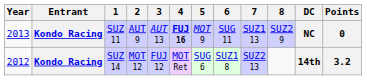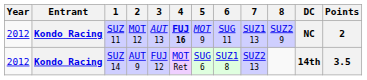SUZ 11 | Year: 2013 -> 2012
SUZ 11 | 2: AUT 9 -> MOT 12
SUZ 11 | Points: 0 -> 2
SUZ 14 | 2: MOT 12 -> AUT 9
SUZ 14 | Points: 3.2 -> 3.5
